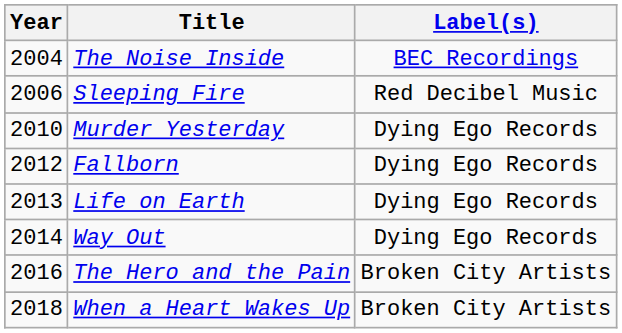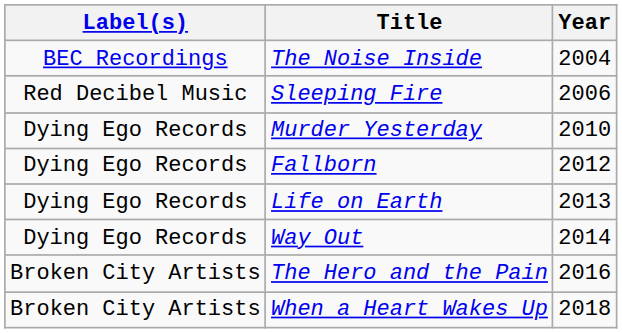columns swapped: Year <-> Label(s)
